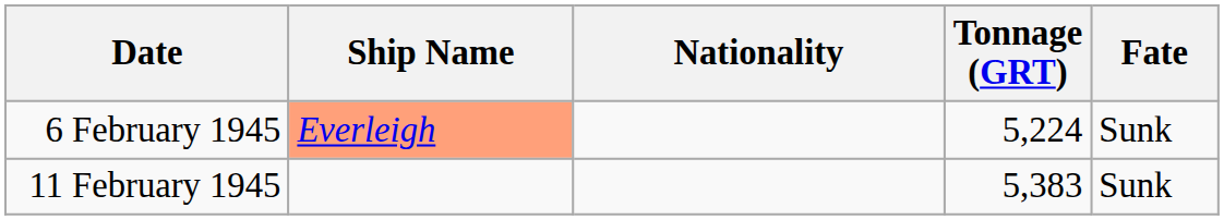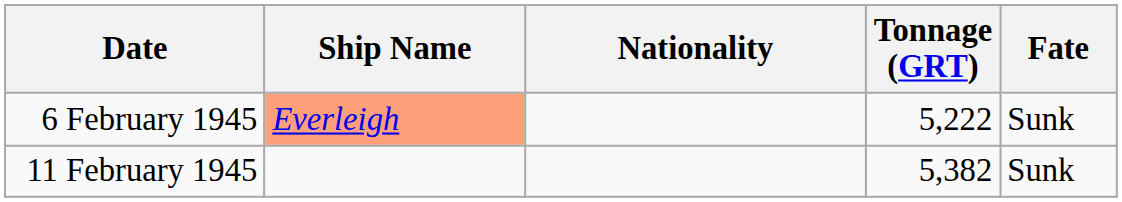6 February 1945 | Tonnage (GRT): 5,224 -> 5,222
11 February 1945 | Tonnage (GRT): 5,383 -> 5,382
